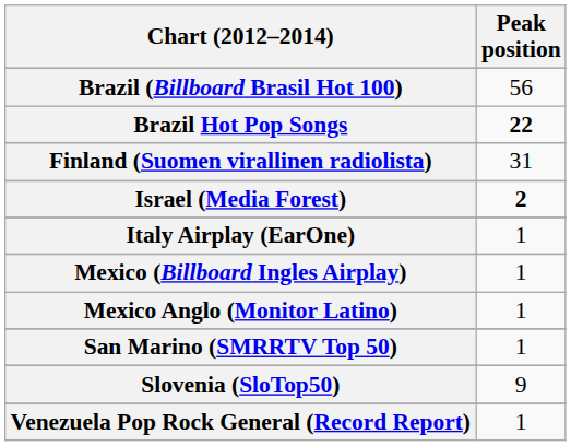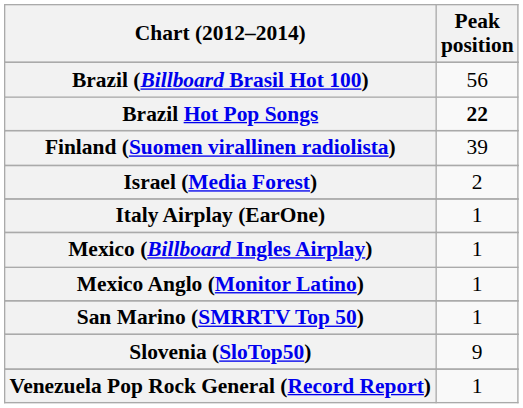Finland (Suomen virallinen radiolista) | Peak position: 31 -> 39
Israel (Media Forest) | Peak position: bold -> normal
